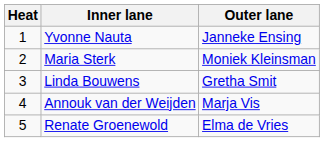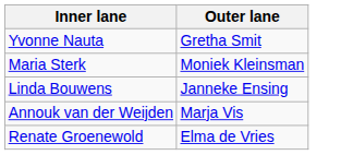- column: Heat | 1 | 2 | 3 | 4 | 5
Yvonne Nauta | Outer lane: Janneke Ensing -> Gretha Smit
Linda Bouwens | Outer lane: Gretha Smit -> Janneke Ensing
